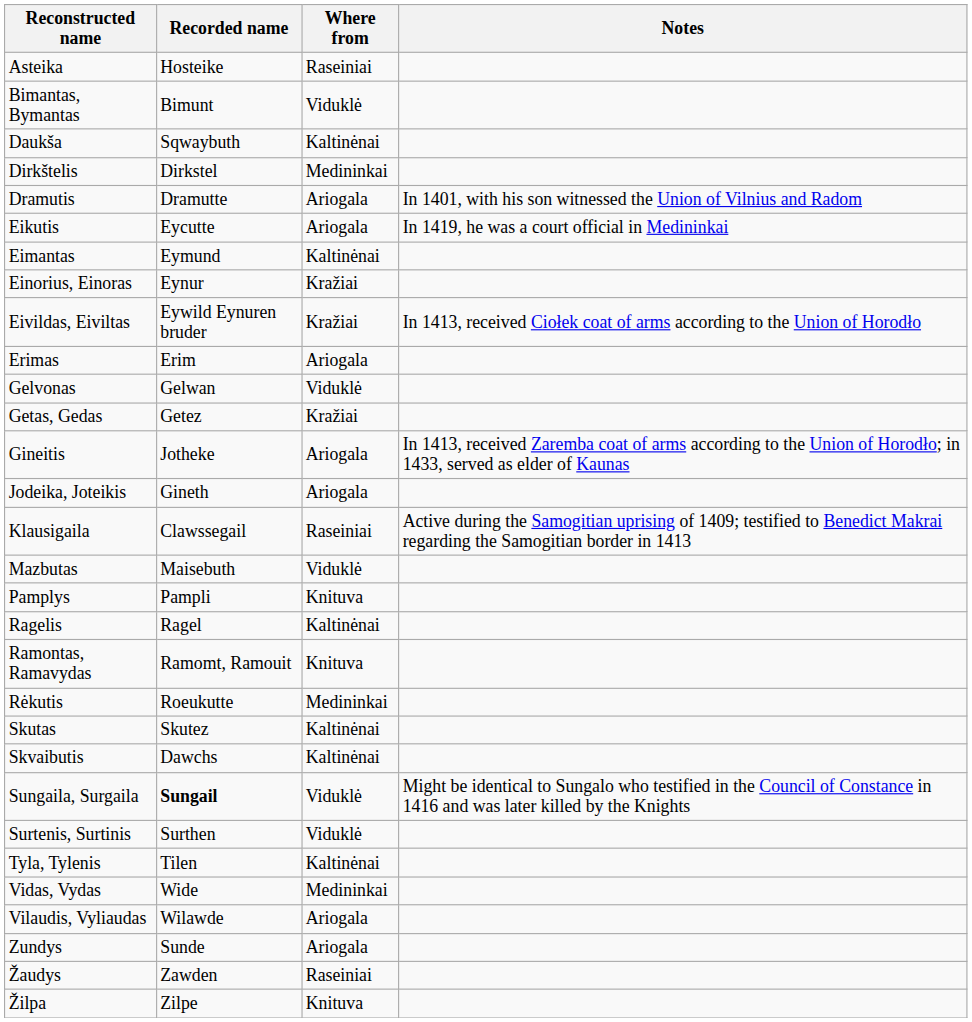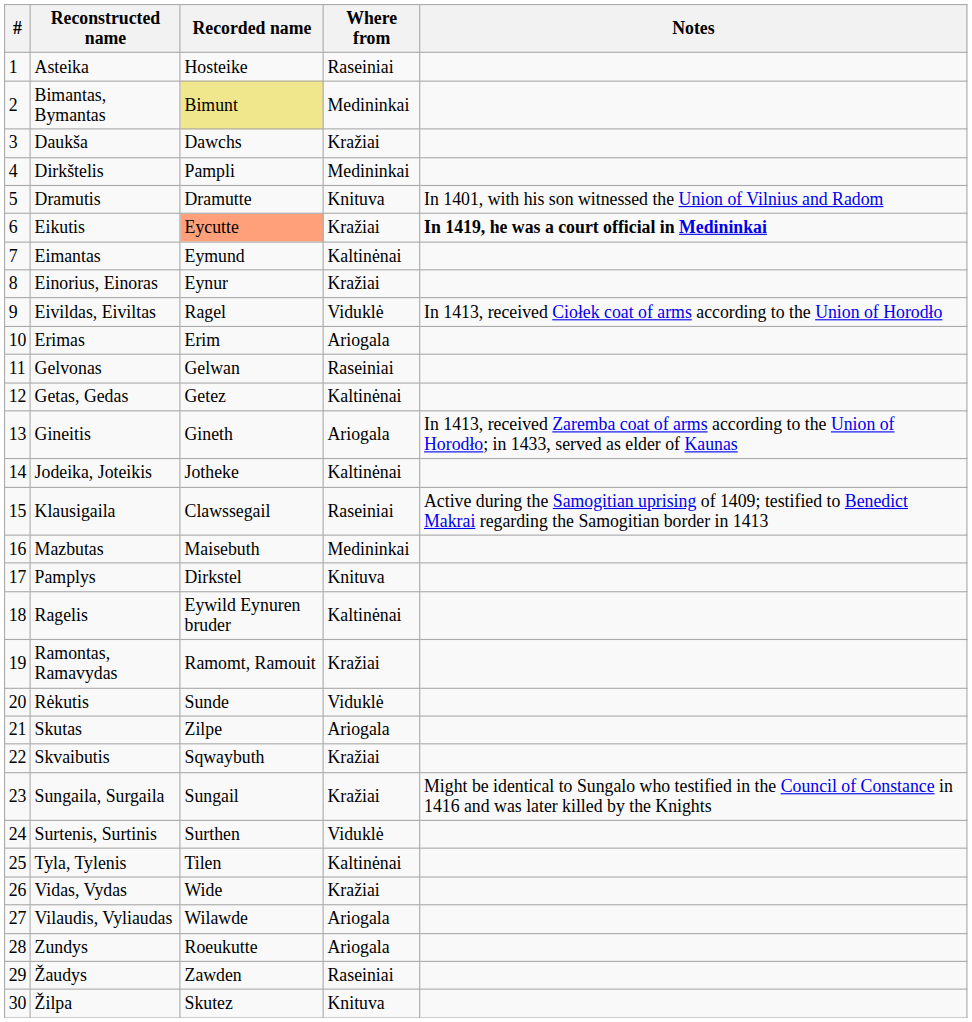+ column: # | 1 | 2 | 3 | 4 | 5 | 6 | 7 | 8 | 9 | 10 | 11 | 12 | 13 | 14 | 15 | 16 | 17 | 18 | 19 | 20 | 21 | 22 | 23 | 24 | 25 | 26 | 27 | 28 | 29 | 30
Bimantas, Bymantas | Recorded name: no background -> khaki background
Bimantas, Bymantas | Where from: Viduklė -> Medininkai
Daukša | Recorded name: Sqwaybuth -> Dawchs
Daukša | Where from: Kaltinėnai -> Kražiai
Dirkštelis | Recorded name: Dirkstel -> Pampli
Dramutis | Where from: Ariogala -> Knituva
Eikutis | Recorded name: no background -> lightsalmon background
Eikutis | Where from: Ariogala -> Kražiai
Eikutis | Notes: normal -> bold
Eivildas, Eiviltas | Recorded name: Eywild Eynuren bruder -> Ragel
Eivildas, Eiviltas | Where from: Kražiai -> Viduklė
Gelvonas | Where from: Viduklė -> Raseiniai
Getas, Gedas | Where from: Kražiai -> Kaltinėnai
Gineitis | Recorded name: Jotheke -> Gineth
Jodeika, Joteikis | Recorded name: Gineth -> Jotheke
Jodeika, Joteikis | Where from: Ariogala -> Kaltinėnai
Mazbutas | Where from: Viduklė -> Medininkai
Pamplys | Recorded name: Pampli -> Dirkstel
Ragelis | Recorded name: Ragel -> Eywild Eynuren bruder
Ramontas, Ramavydas | Where from: Knituva -> Kražiai
Rėkutis | Recorded name: Roeukutte -> Sunde
Rėkutis | Where from: Medininkai -> Viduklė
Skutas | Recorded name: Skutez -> Zilpe
Skutas | Where from: Kaltinėnai -> Ariogala
Skvaibutis | Recorded name: Dawchs -> Sqwaybuth
Skvaibutis | Where from: Kaltinėnai -> Kražiai
Sungaila, Surgaila | Recorded name: bold -> normal
Sungaila, Surgaila | Where from: Viduklė -> Kražiai
Vidas, Vydas | Where from: Medininkai -> Kražiai
Zundys | Recorded name: Sunde -> Roeukutte
Žilpa | Recorded name: Zilpe -> Skutez
